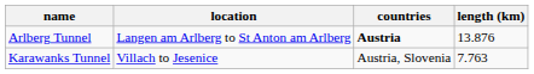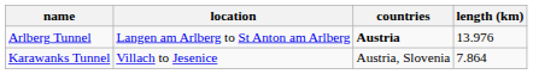Arlberg Tunnel | length (km): 13.876 -> 13.976
Karawanks Tunnel | length (km): 7.763 -> 7.864
